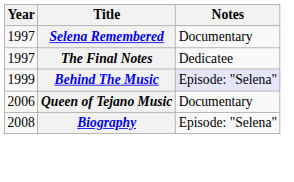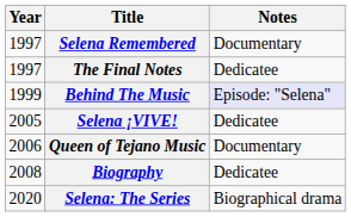+ row: 2005 | Selena ¡VIVE! | Dedicatee
Biography | Notes: Episode: "Selena" -> Dedicatee
+ row: 2020 | Selena: The Series | Biographical drama
